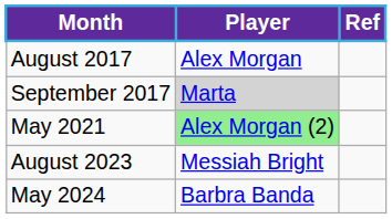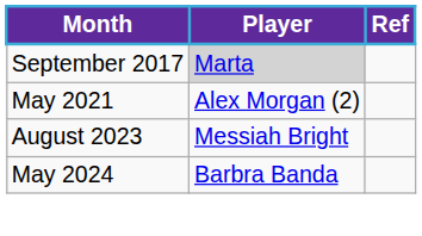- row: August 2017 | Alex Morgan
May 2021 | Player: lightgreen background -> no background
